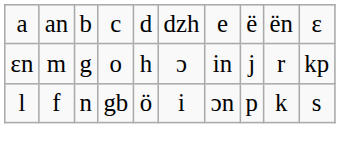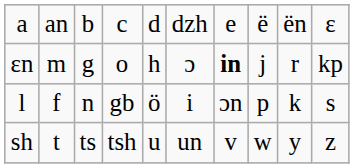ɛn | column 7: normal -> bold
+ row: sh | t | ts | tsh | u | un | v | w | y | z
